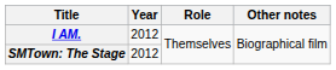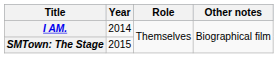I AM. | Year: 2012 -> 2014
SMTown: The Stage | Year: 2012 -> 2015
